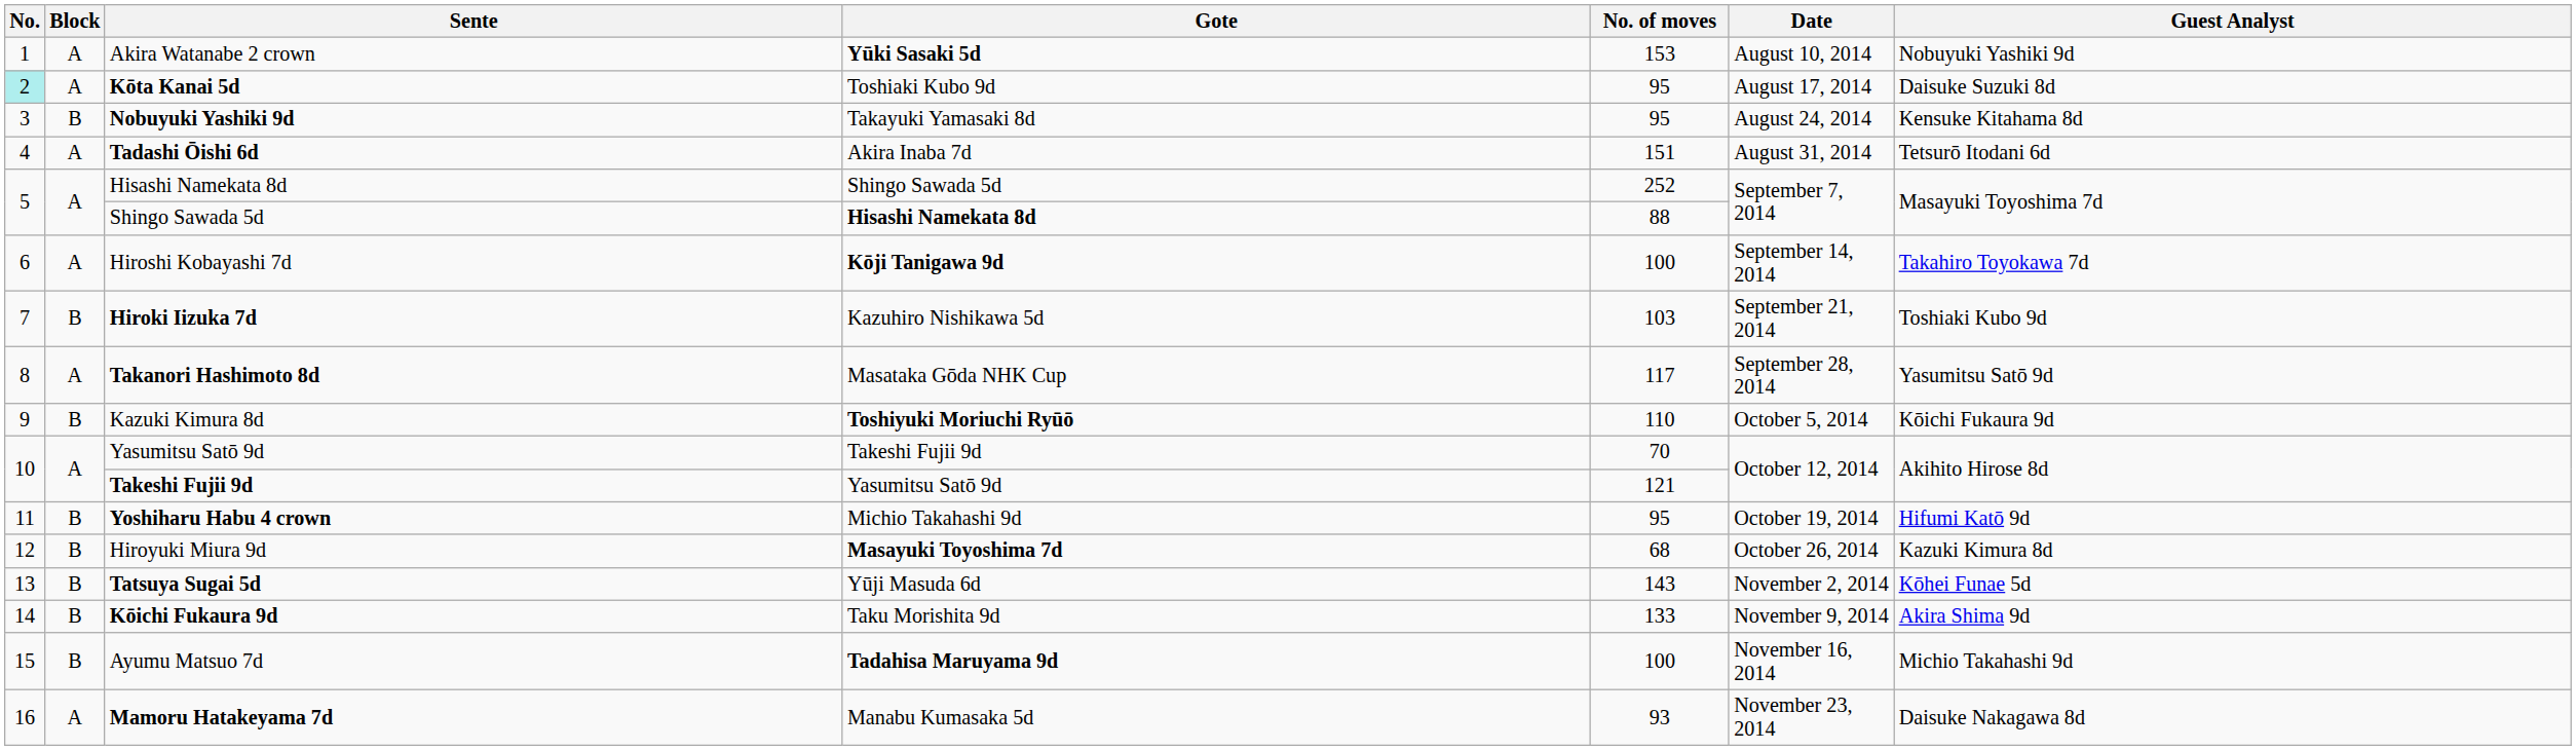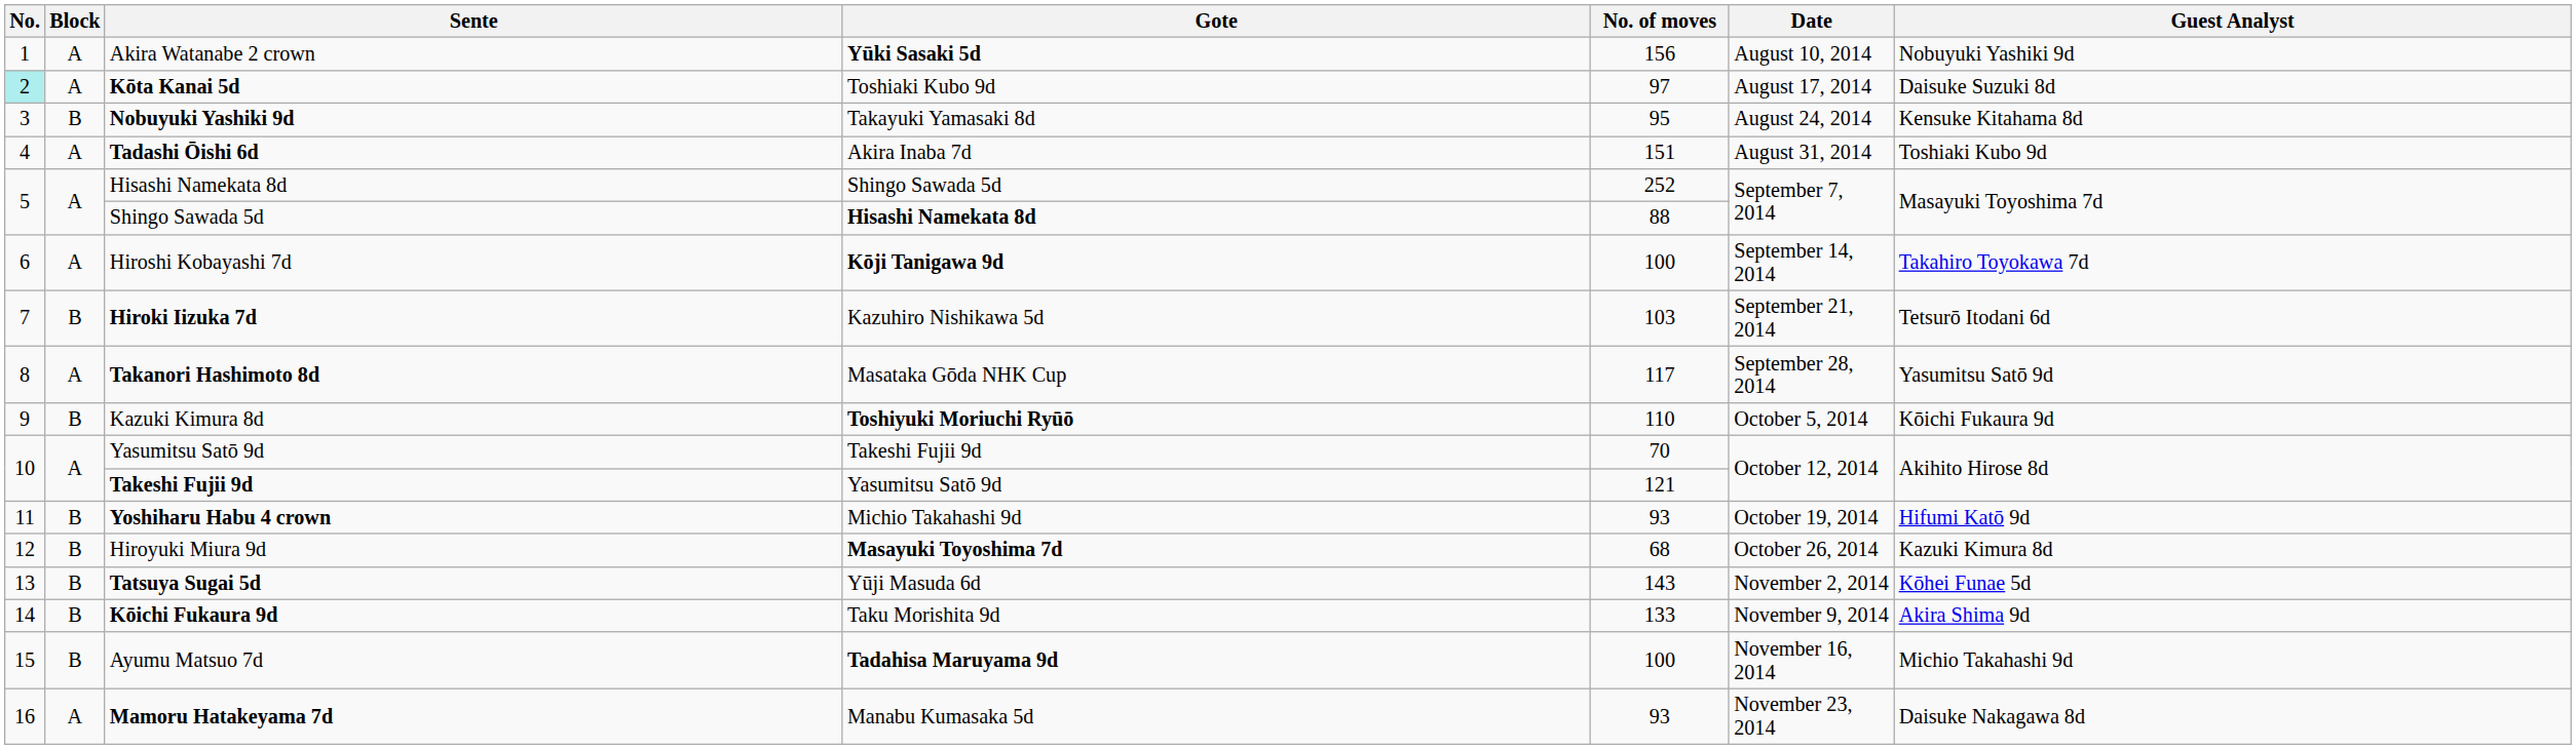Akira Watanabe 2 crown | No. of moves: 153 -> 156
Kōta Kanai 5d | No. of moves: 95 -> 97
Tadashi Ōishi 6d | Guest Analyst: Tetsurō Itodani 6d -> Toshiaki Kubo 9d
Hiroki Iizuka 7d | Guest Analyst: Toshiaki Kubo 9d -> Tetsurō Itodani 6d
Yoshiharu Habu 4 crown | No. of moves: 95 -> 93
